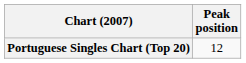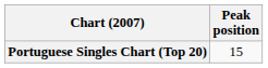Portuguese Singles Chart (Top 20) | Peak position: 12 -> 15
